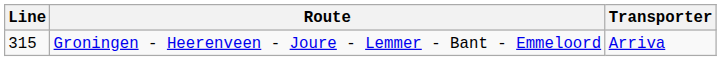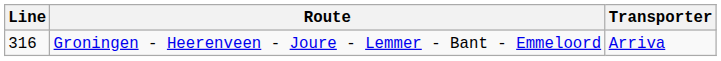Groningen - Heerenveen - Joure - Lemmer - Bant - Emmeloord | Line: 315 -> 316
